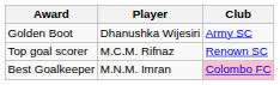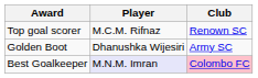rows swapped: Golden Boot <-> Top goal scorer
Best Goalkeeper | Player: no background -> lavender background
